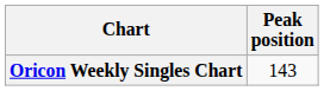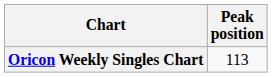Oricon Weekly Singles Chart | Peak position: 143 -> 113
